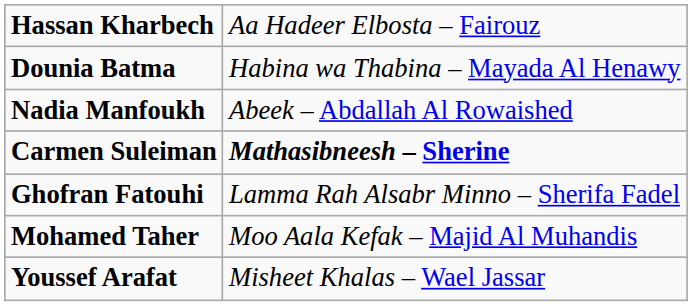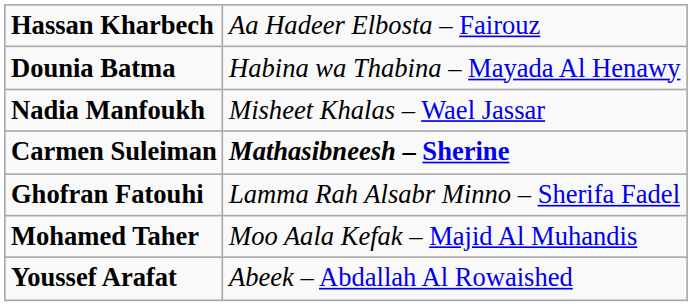Nadia Manfoukh | column 2: Abeek – Abdallah Al Rowaished -> Misheet Khalas – Wael Jassar
Youssef Arafat | column 2: Misheet Khalas – Wael Jassar -> Abeek – Abdallah Al Rowaished
